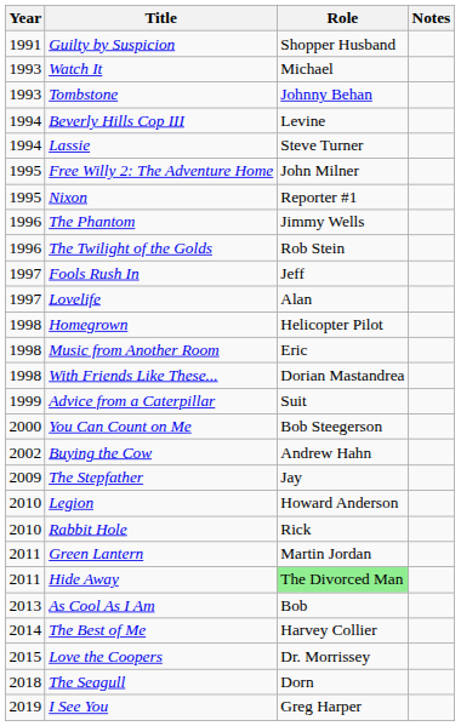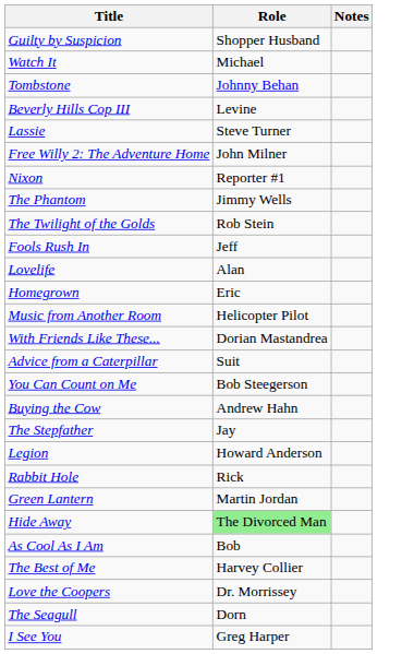- column: Year | 1991 | 1993 | 1993 | 1994 | 1994 | 1995 | 1995 | 1996 | 1996 | 1997 | 1997 | 1998 | 1998 | 1998 | 1999 | 2000 | 2002 | 2009 | 2010 | 2010 | 2011 | 2011 | 2013 | 2014 | 2015 | 2018 | 2019
Homegrown | Role: Helicopter Pilot -> Eric
Music from Another Room | Role: Eric -> Helicopter Pilot
